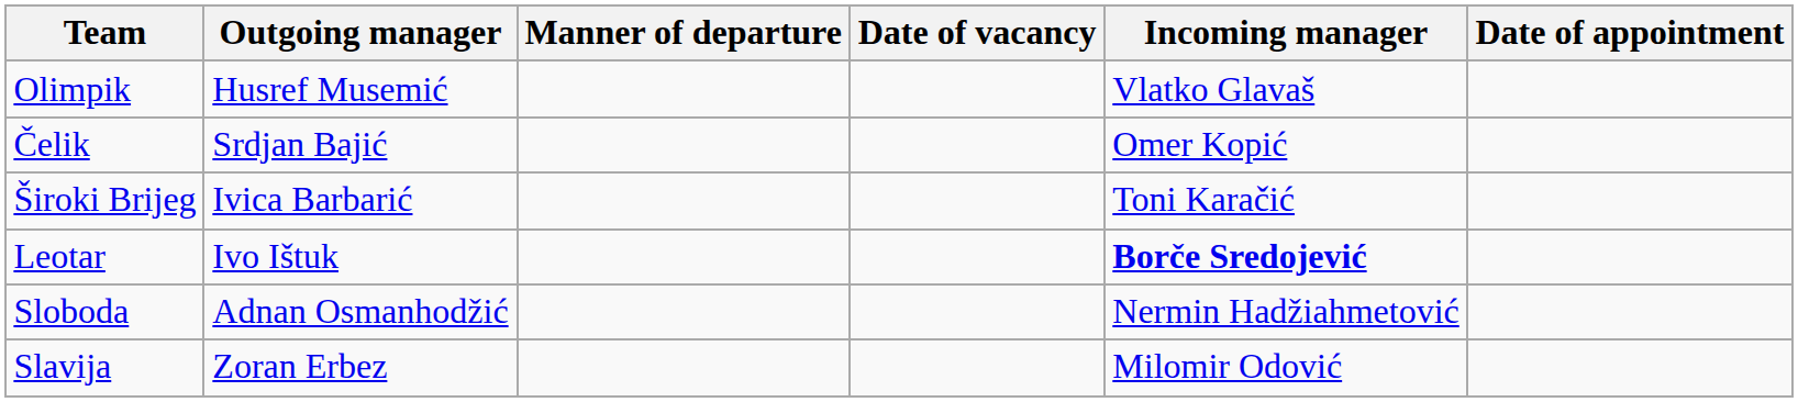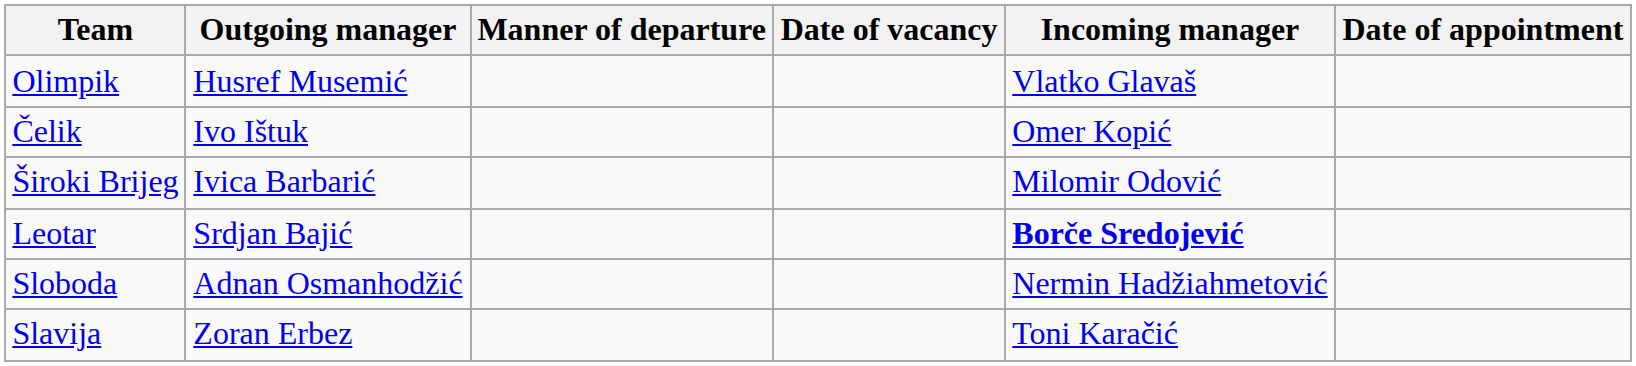Čelik | Outgoing manager: Srdjan Bajić -> Ivo Ištuk
Široki Brijeg | Incoming manager: Toni Karačić -> Milomir Odović
Leotar | Outgoing manager: Ivo Ištuk -> Srdjan Bajić
Slavija | Incoming manager: Milomir Odović -> Toni Karačić
